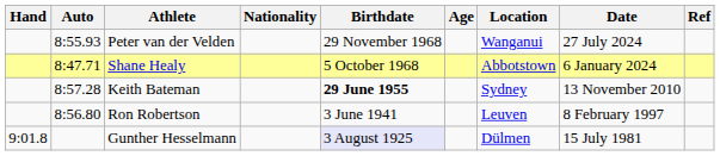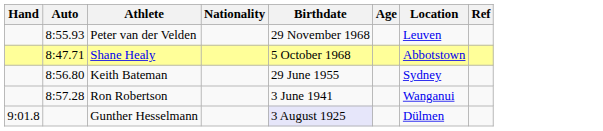- column: Date | 27 July 2024 | 6 January 2024 | 13 November 2010 | 8 February 1997 | 15 July 1981
Peter van der Velden | Location: Wanganui -> Leuven
Keith Bateman | Auto: 8:57.28 -> 8:56.80
Keith Bateman | Birthdate: bold -> normal
Ron Robertson | Auto: 8:56.80 -> 8:57.28
Ron Robertson | Location: Leuven -> Wanganui
